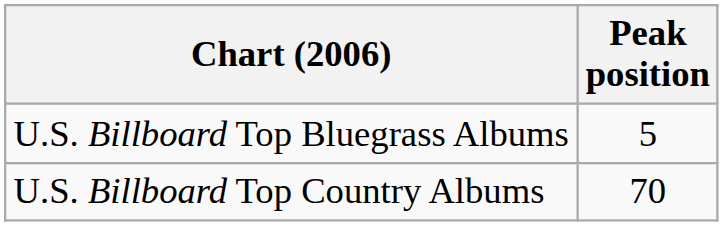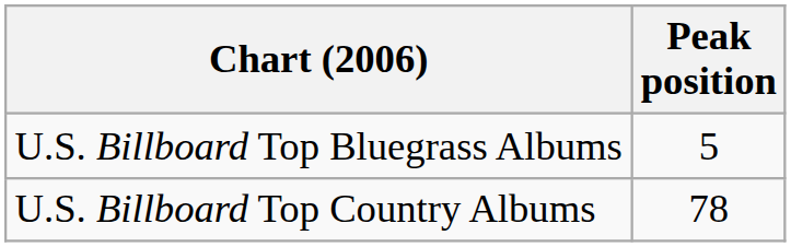U.S. Billboard Top Country Albums | Peak position: 70 -> 78
